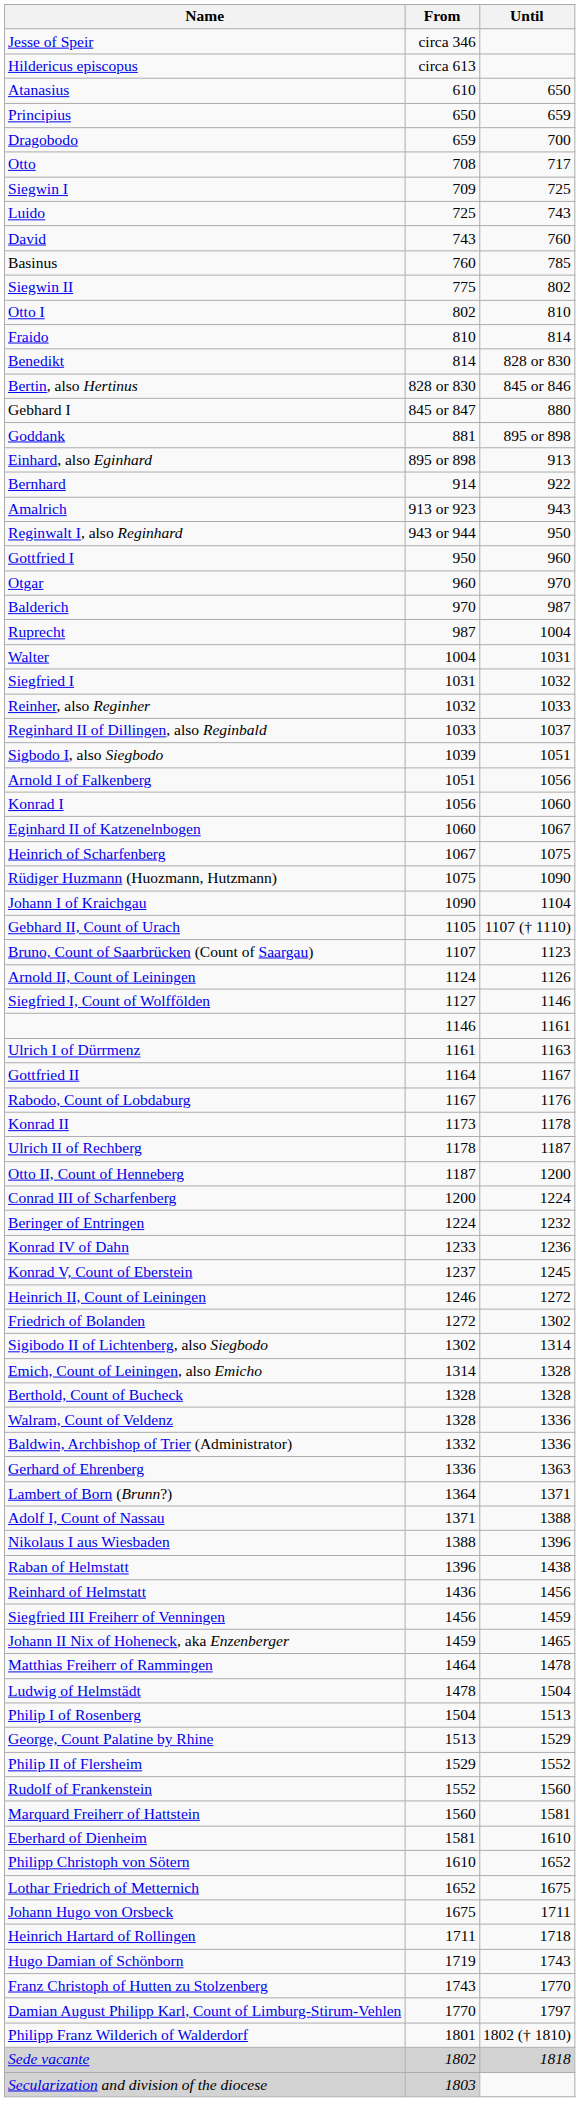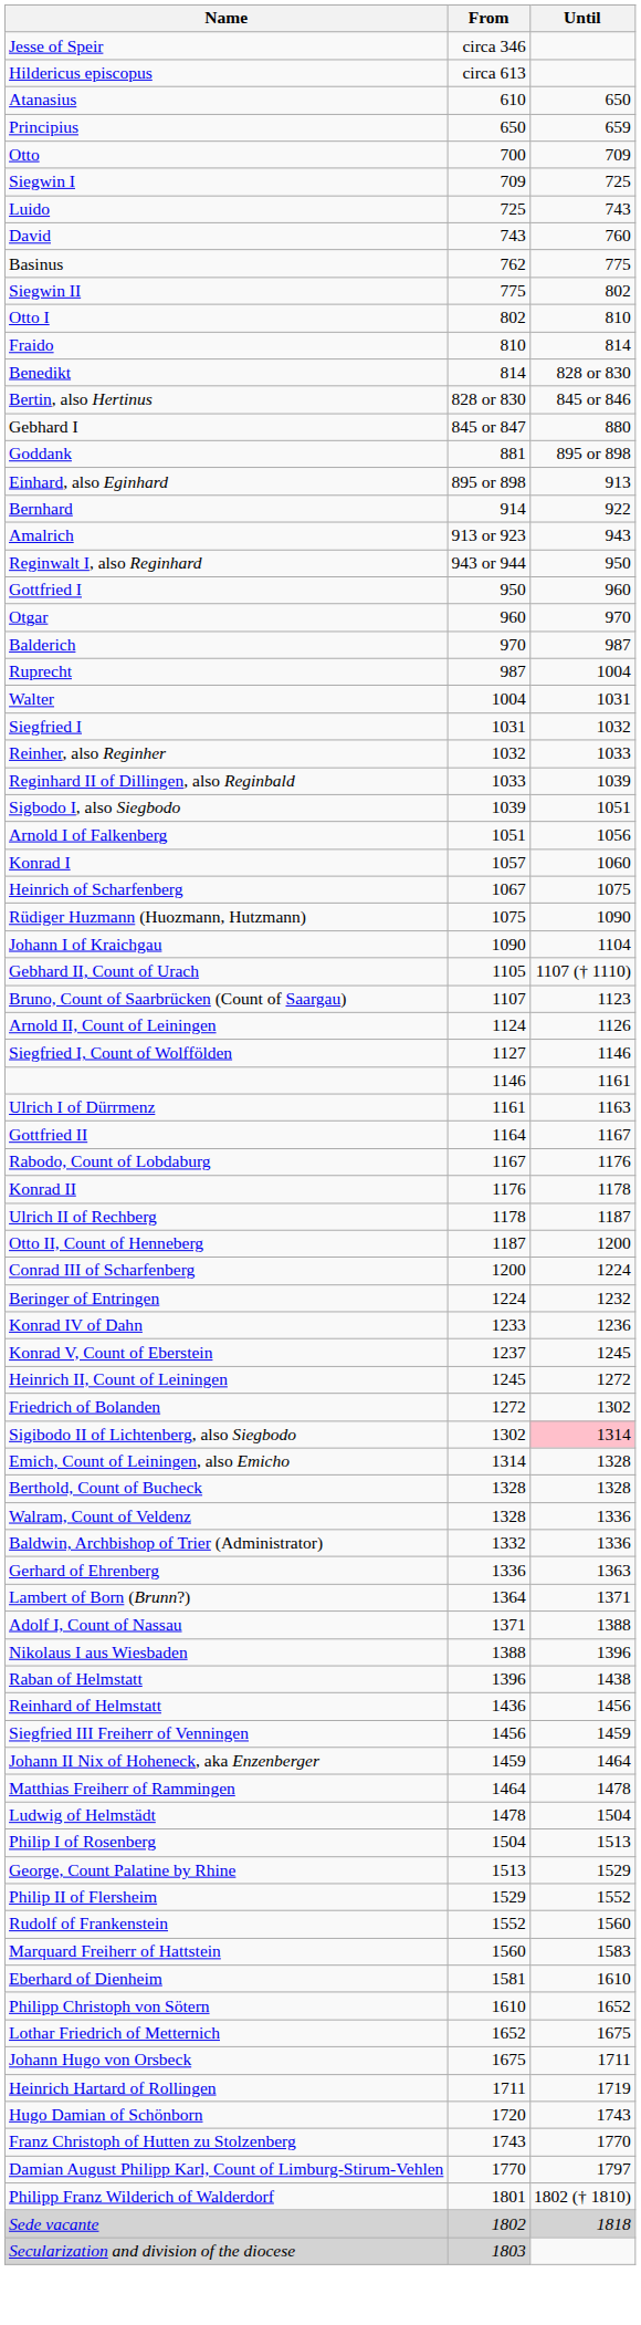- row: Dragobodo | 659 | 700
Otto | From: 708 -> 700
Otto | Until: 717 -> 709
Basinus | From: 760 -> 762
Basinus | Until: 785 -> 775
Reginhard II of Dillingen, also Reginbald | Until: 1037 -> 1039
Konrad I | From: 1056 -> 1057
- row: Eginhard II of Katzenelnbogen | 1060 | 1067
Konrad II | From: 1173 -> 1176
Heinrich II, Count of Leiningen | From: 1246 -> 1245
Sigibodo II of Lichtenberg, also Siegbodo | Until: no background -> pink background
Johann II Nix of Hoheneck, aka Enzenberger | Until: 1465 -> 1464
Marquard Freiherr of Hattstein | Until: 1581 -> 1583
Heinrich Hartard of Rollingen | Until: 1718 -> 1719
Hugo Damian of Schönborn | From: 1719 -> 1720
